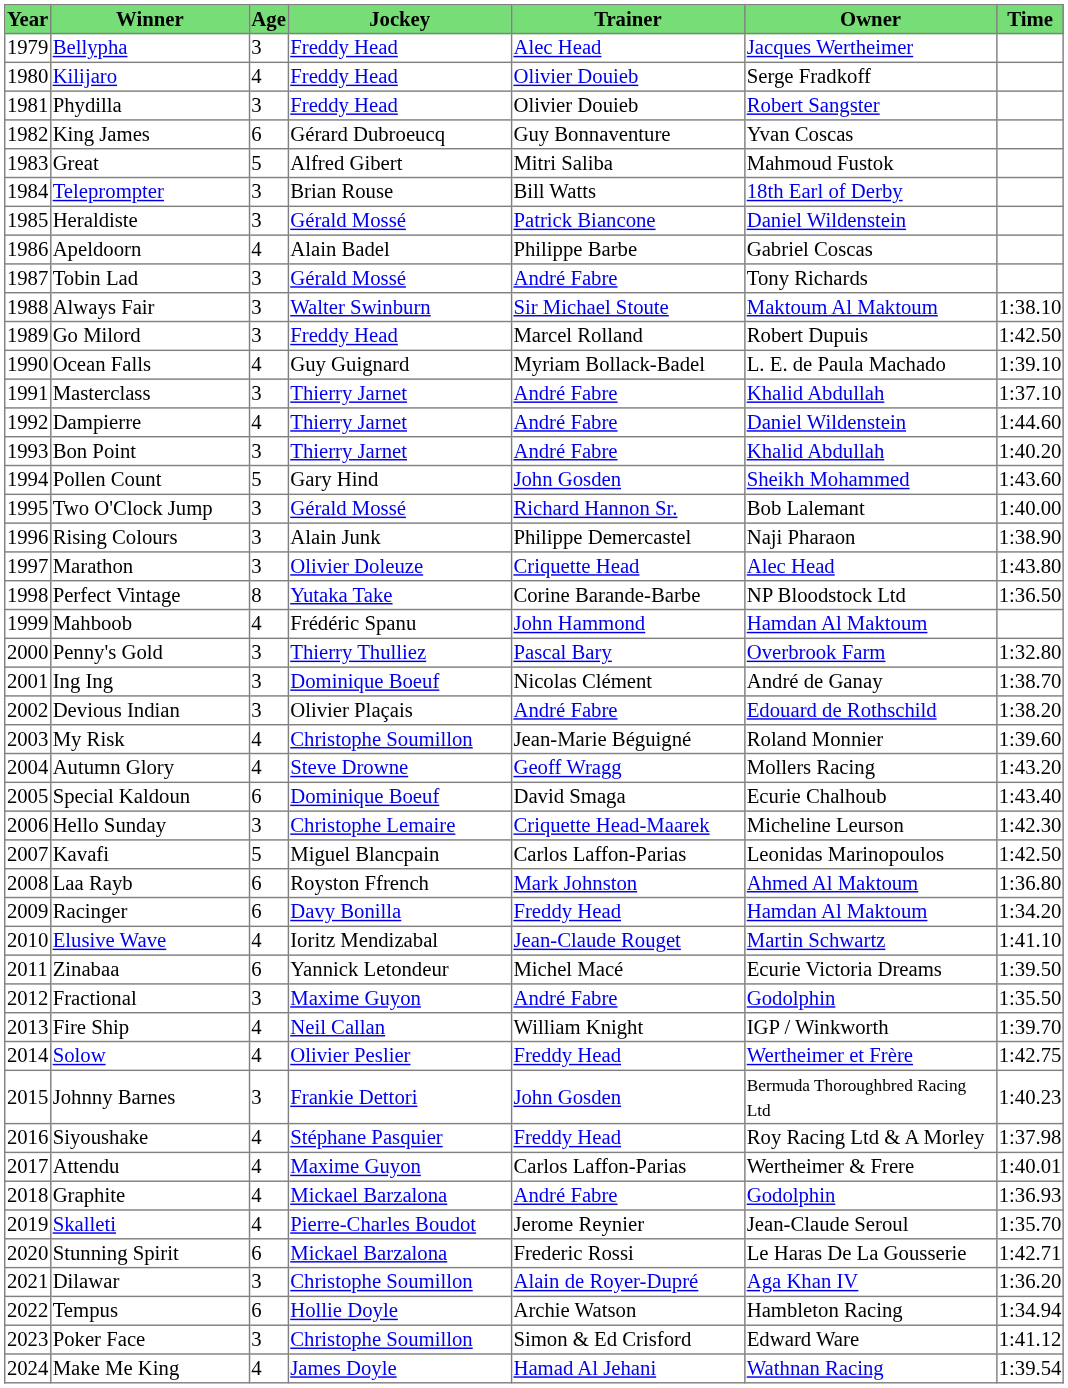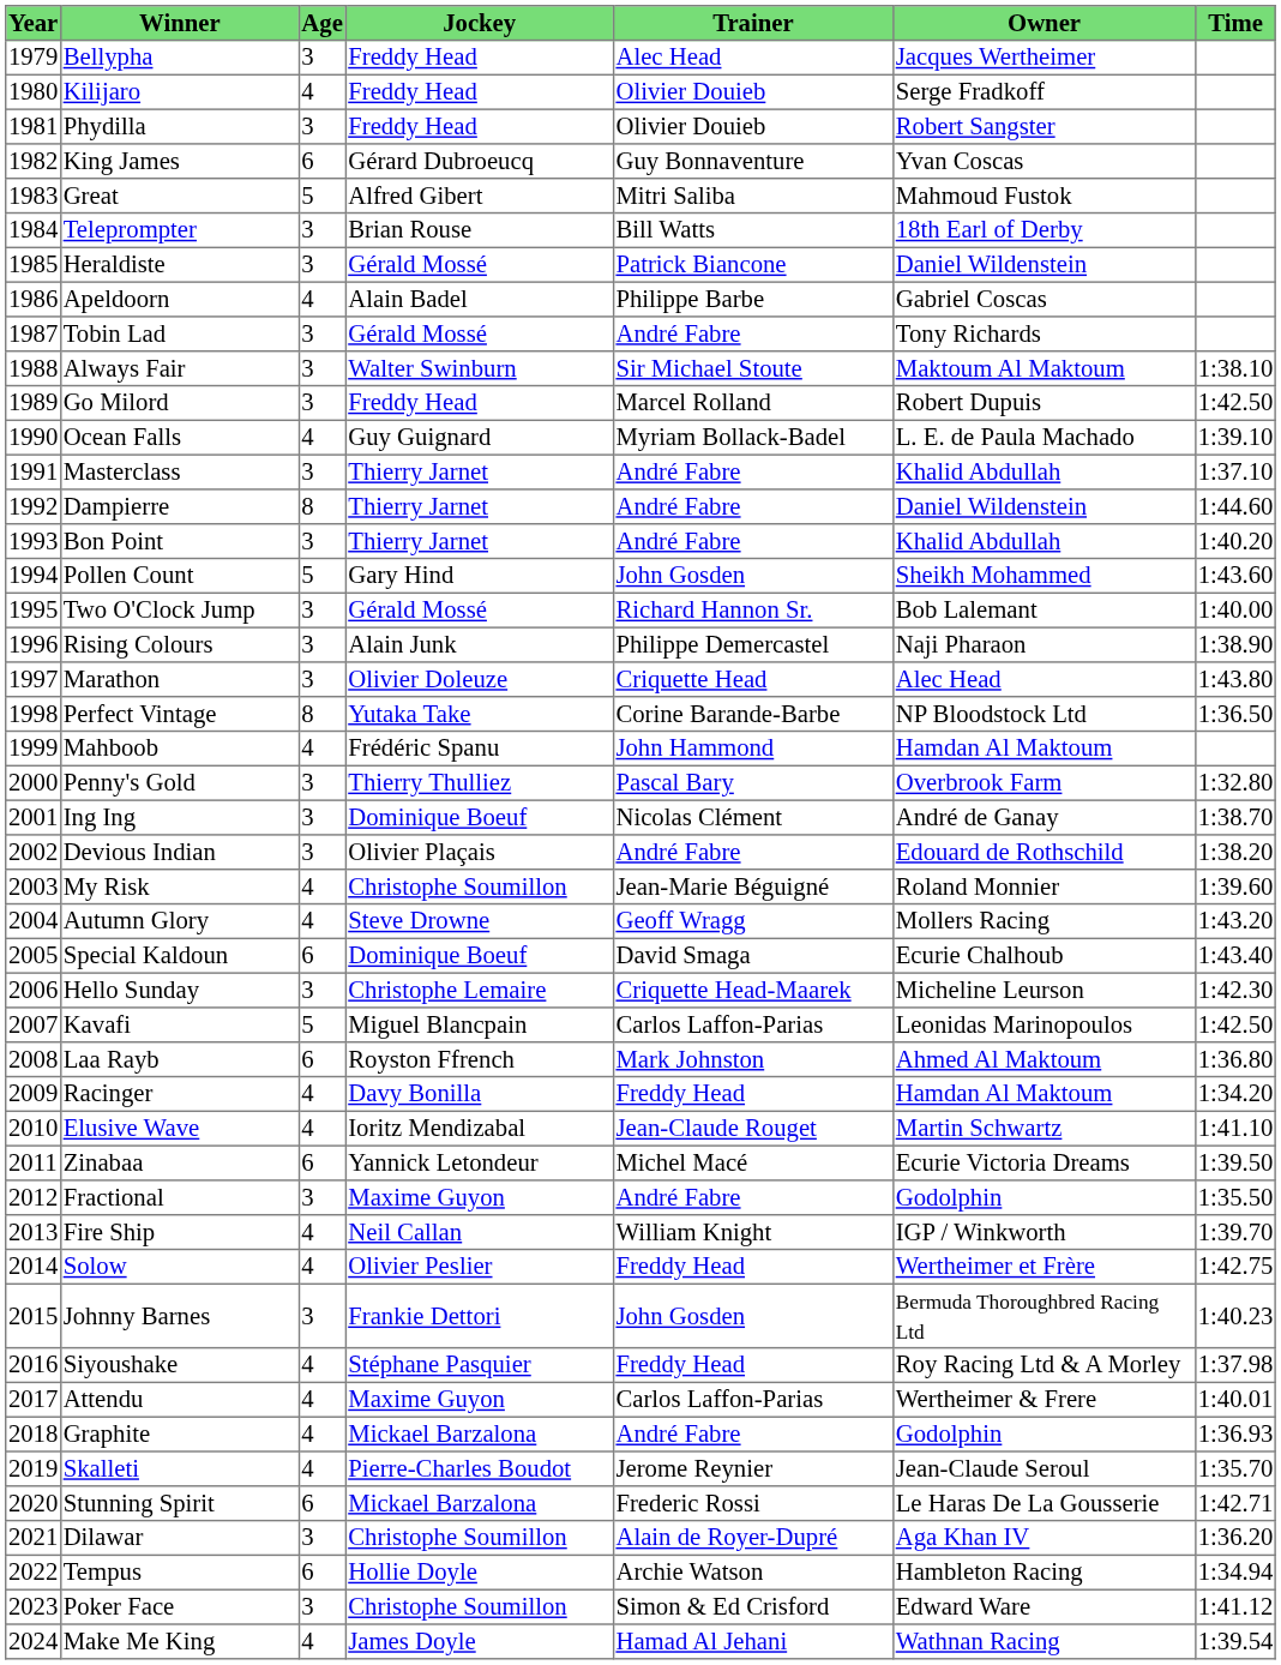Dampierre | Age: 4 -> 8
Racinger | Age: 6 -> 4
